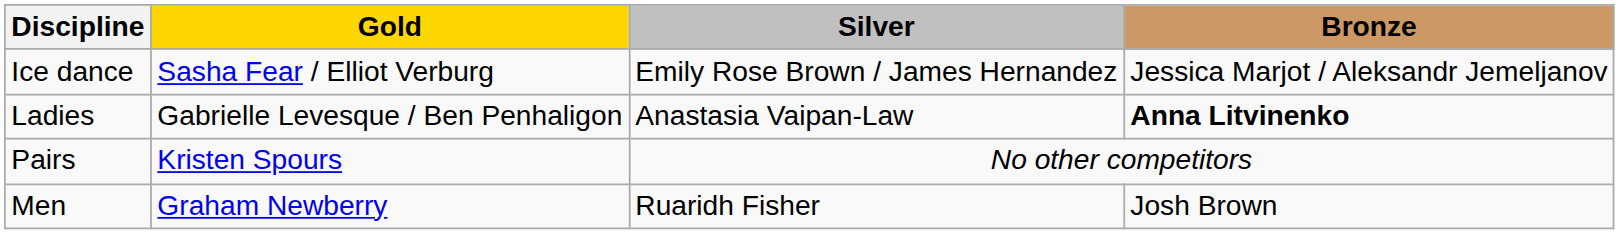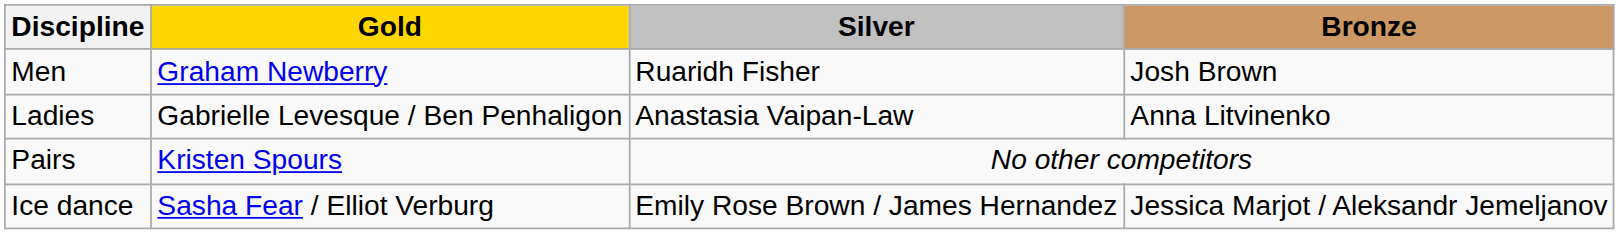rows swapped: Men <-> Ice dance
Ladies | Bronze: bold -> normal
